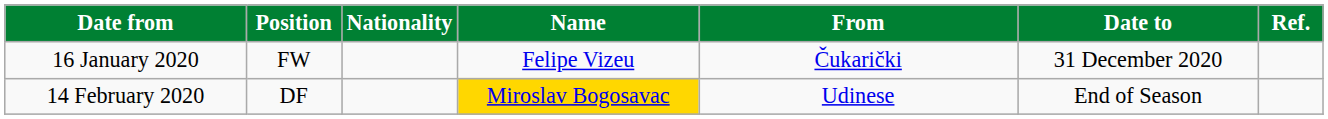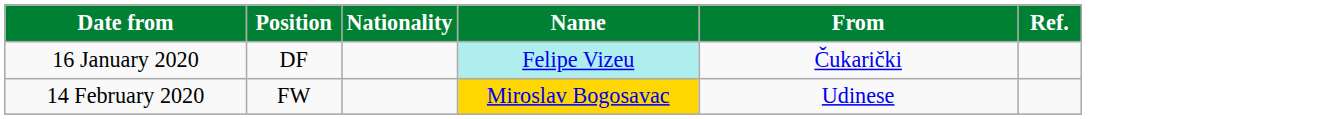- column: Date to | 31 December 2020 | End of Season
16 January 2020 | Position: FW -> DF
16 January 2020 | Name: no background -> paleturquoise background
14 February 2020 | Position: DF -> FW
